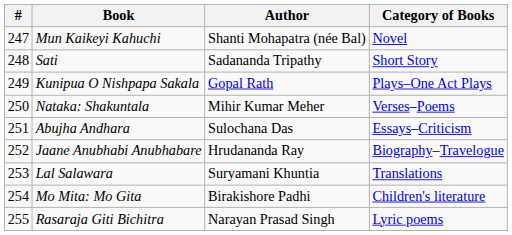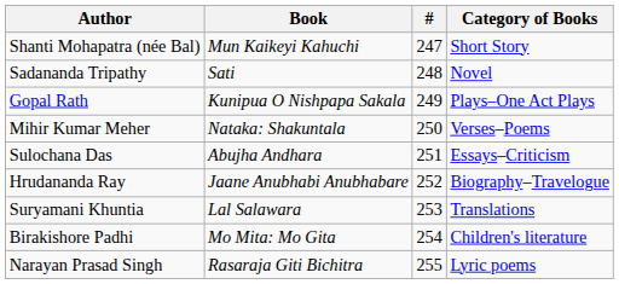columns swapped: # <-> Author
Mun Kaikeyi Kahuchi | Category of Books: Novel -> Short Story
Sati | Category of Books: Short Story -> Novel
